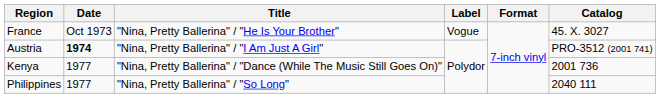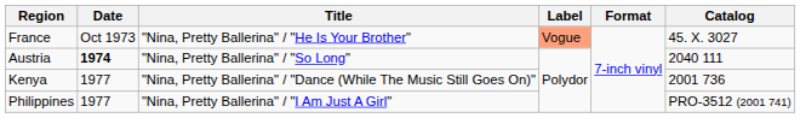France | Label: no background -> lightsalmon background
Austria | Title: "Nina, Pretty Ballerina" / "I Am Just A Girl" -> "Nina, Pretty Ballerina" / "So Long"
Austria | Catalog: PRO-3512 (2001 741) -> 2040 111
Philippines | Title: "Nina, Pretty Ballerina" / "So Long" -> "Nina, Pretty Ballerina" / "I Am Just A Girl"
Philippines | Catalog: 2040 111 -> PRO-3512 (2001 741)
